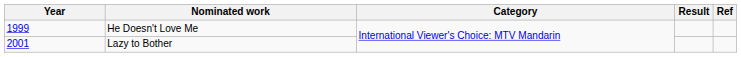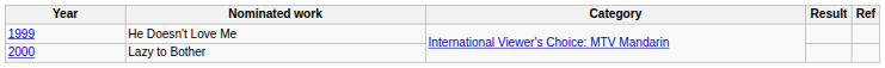Lazy to Bother | Year: 2001 -> 2000
